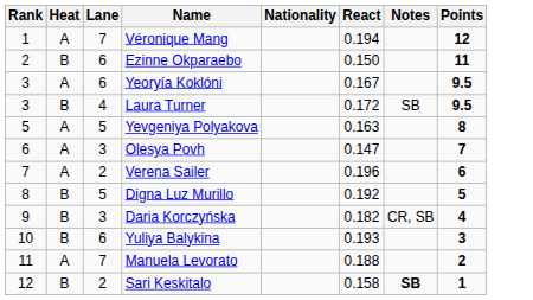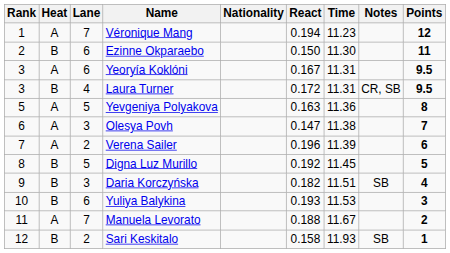+ column: Time | 11.23 | 11.30 | 11.31 | 11.31 | 11.36 | 11.38 | 11.39 | 11.45 | 11.51 | 11.53 | 11.67 | 11.93
Laura Turner | Notes: SB -> CR, SB
Daria Korczyńska | Notes: CR, SB -> SB
Sari Keskitalo | Notes: bold -> normal
